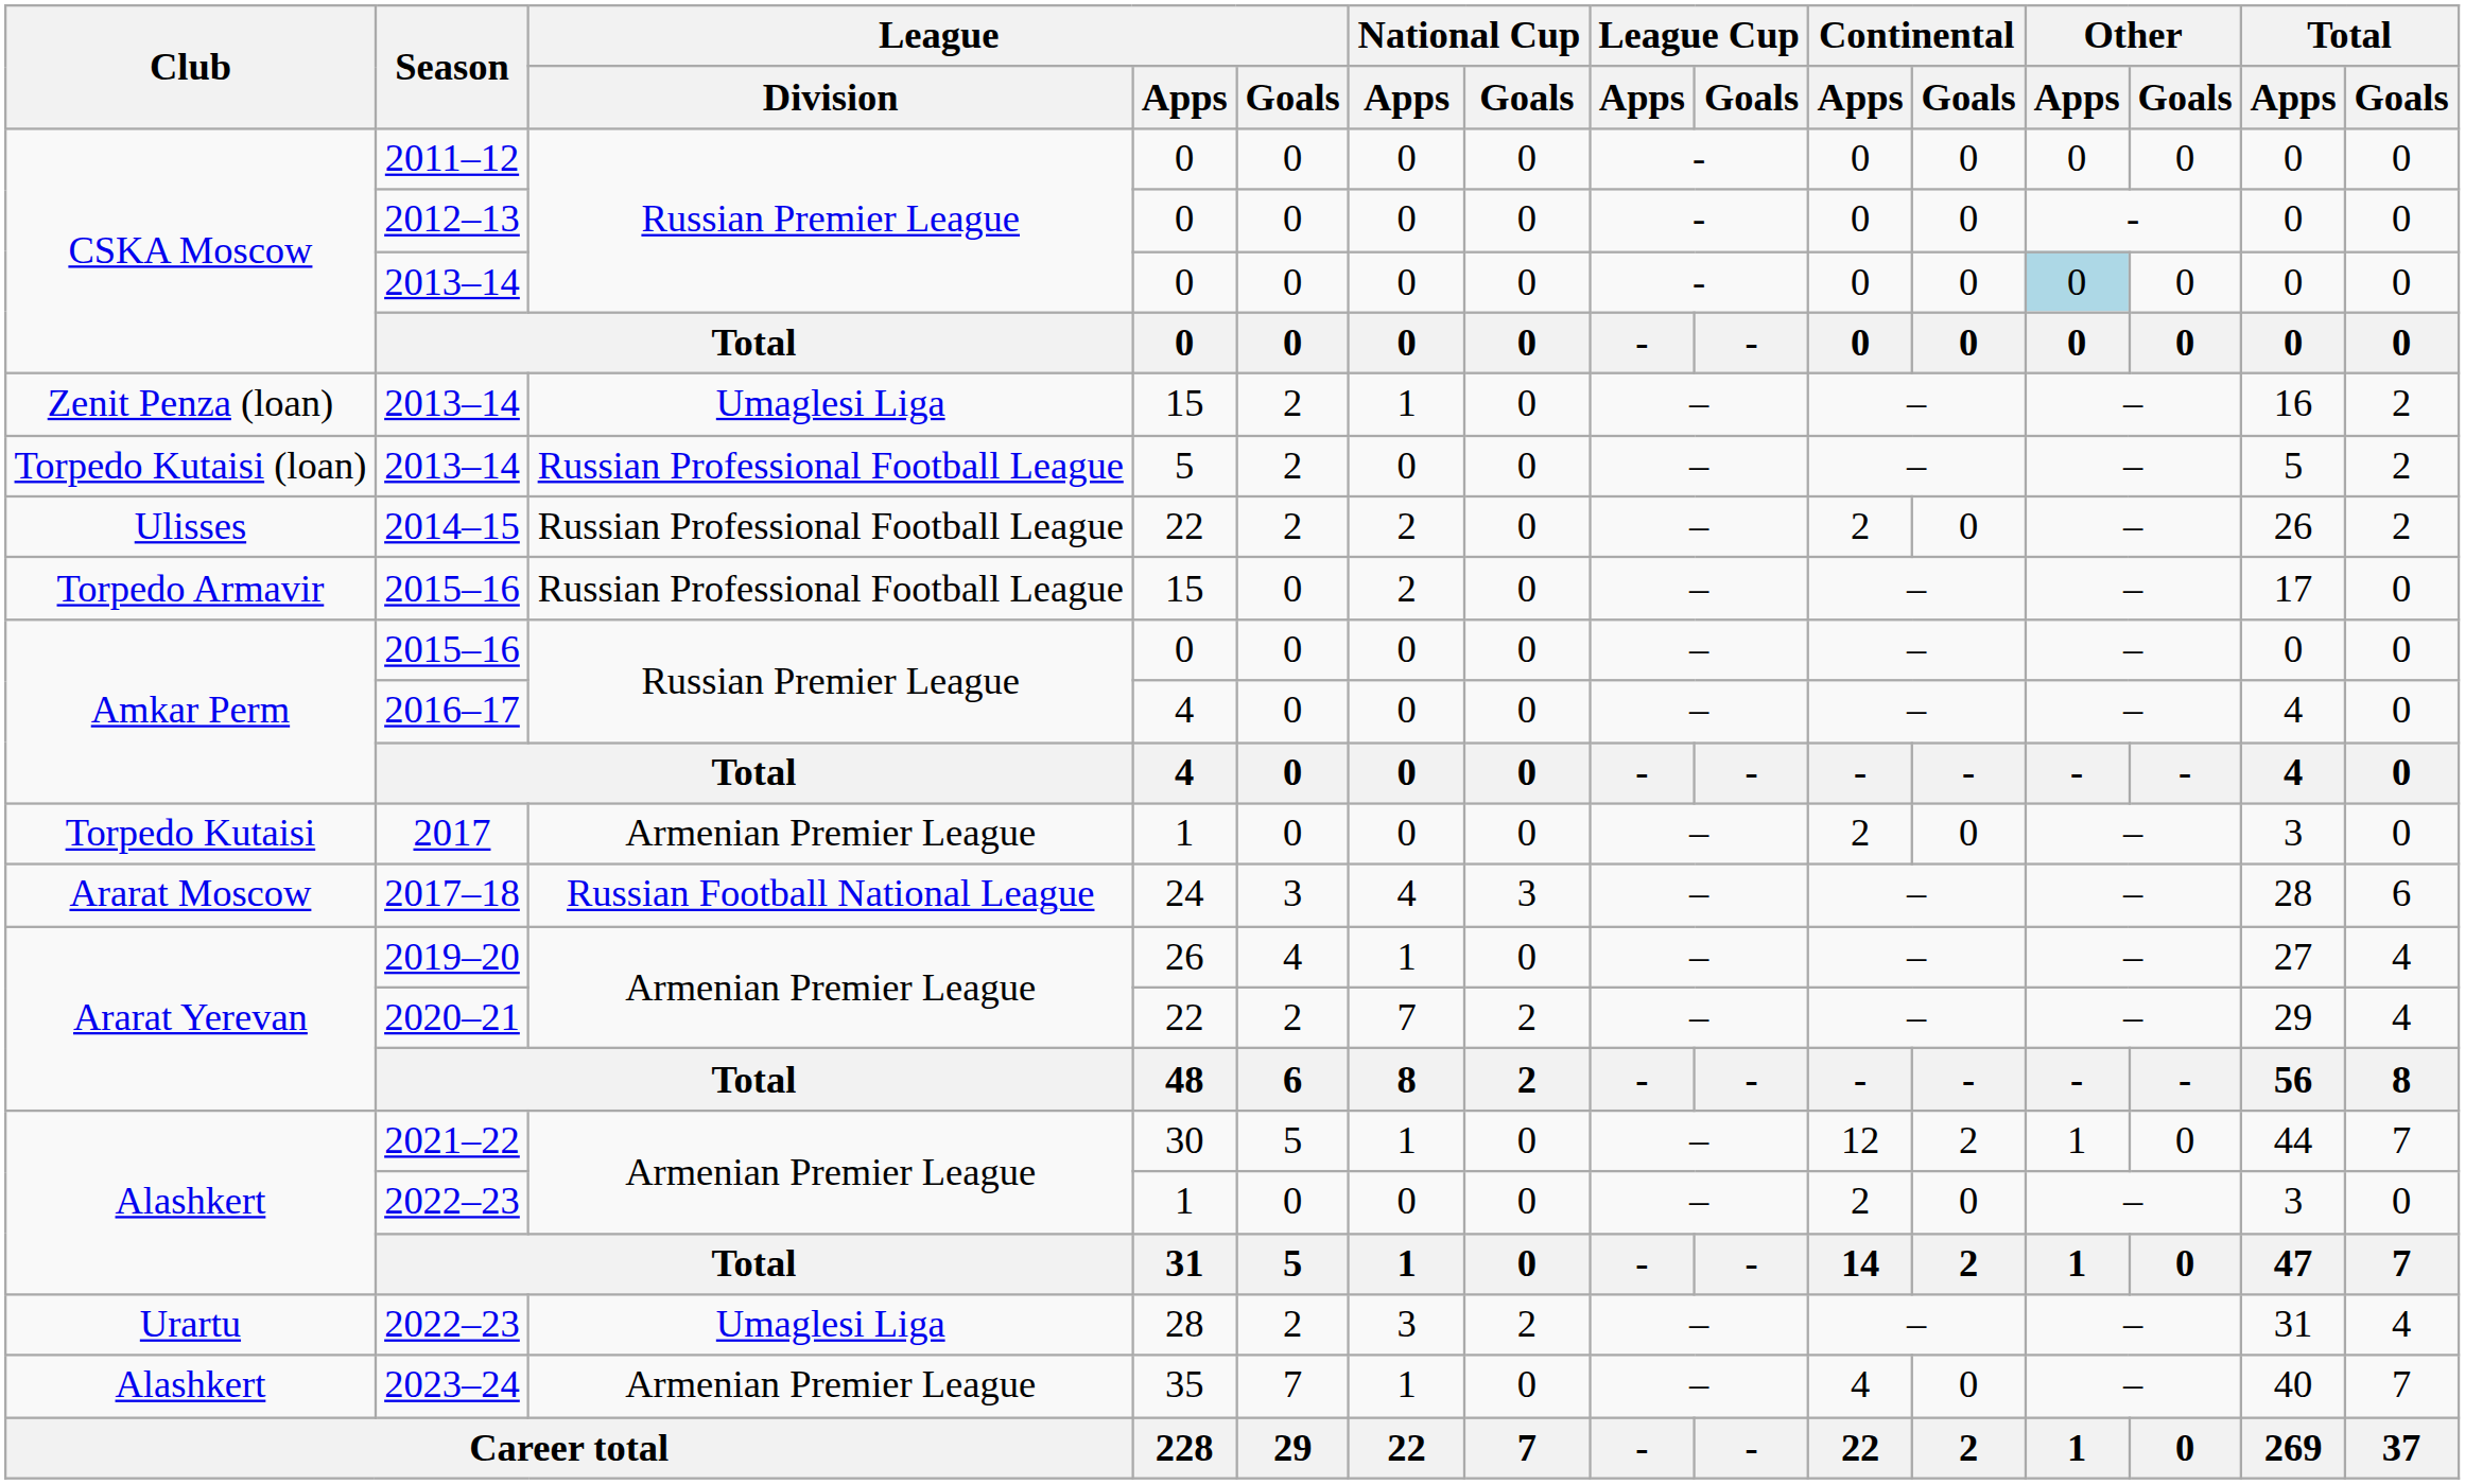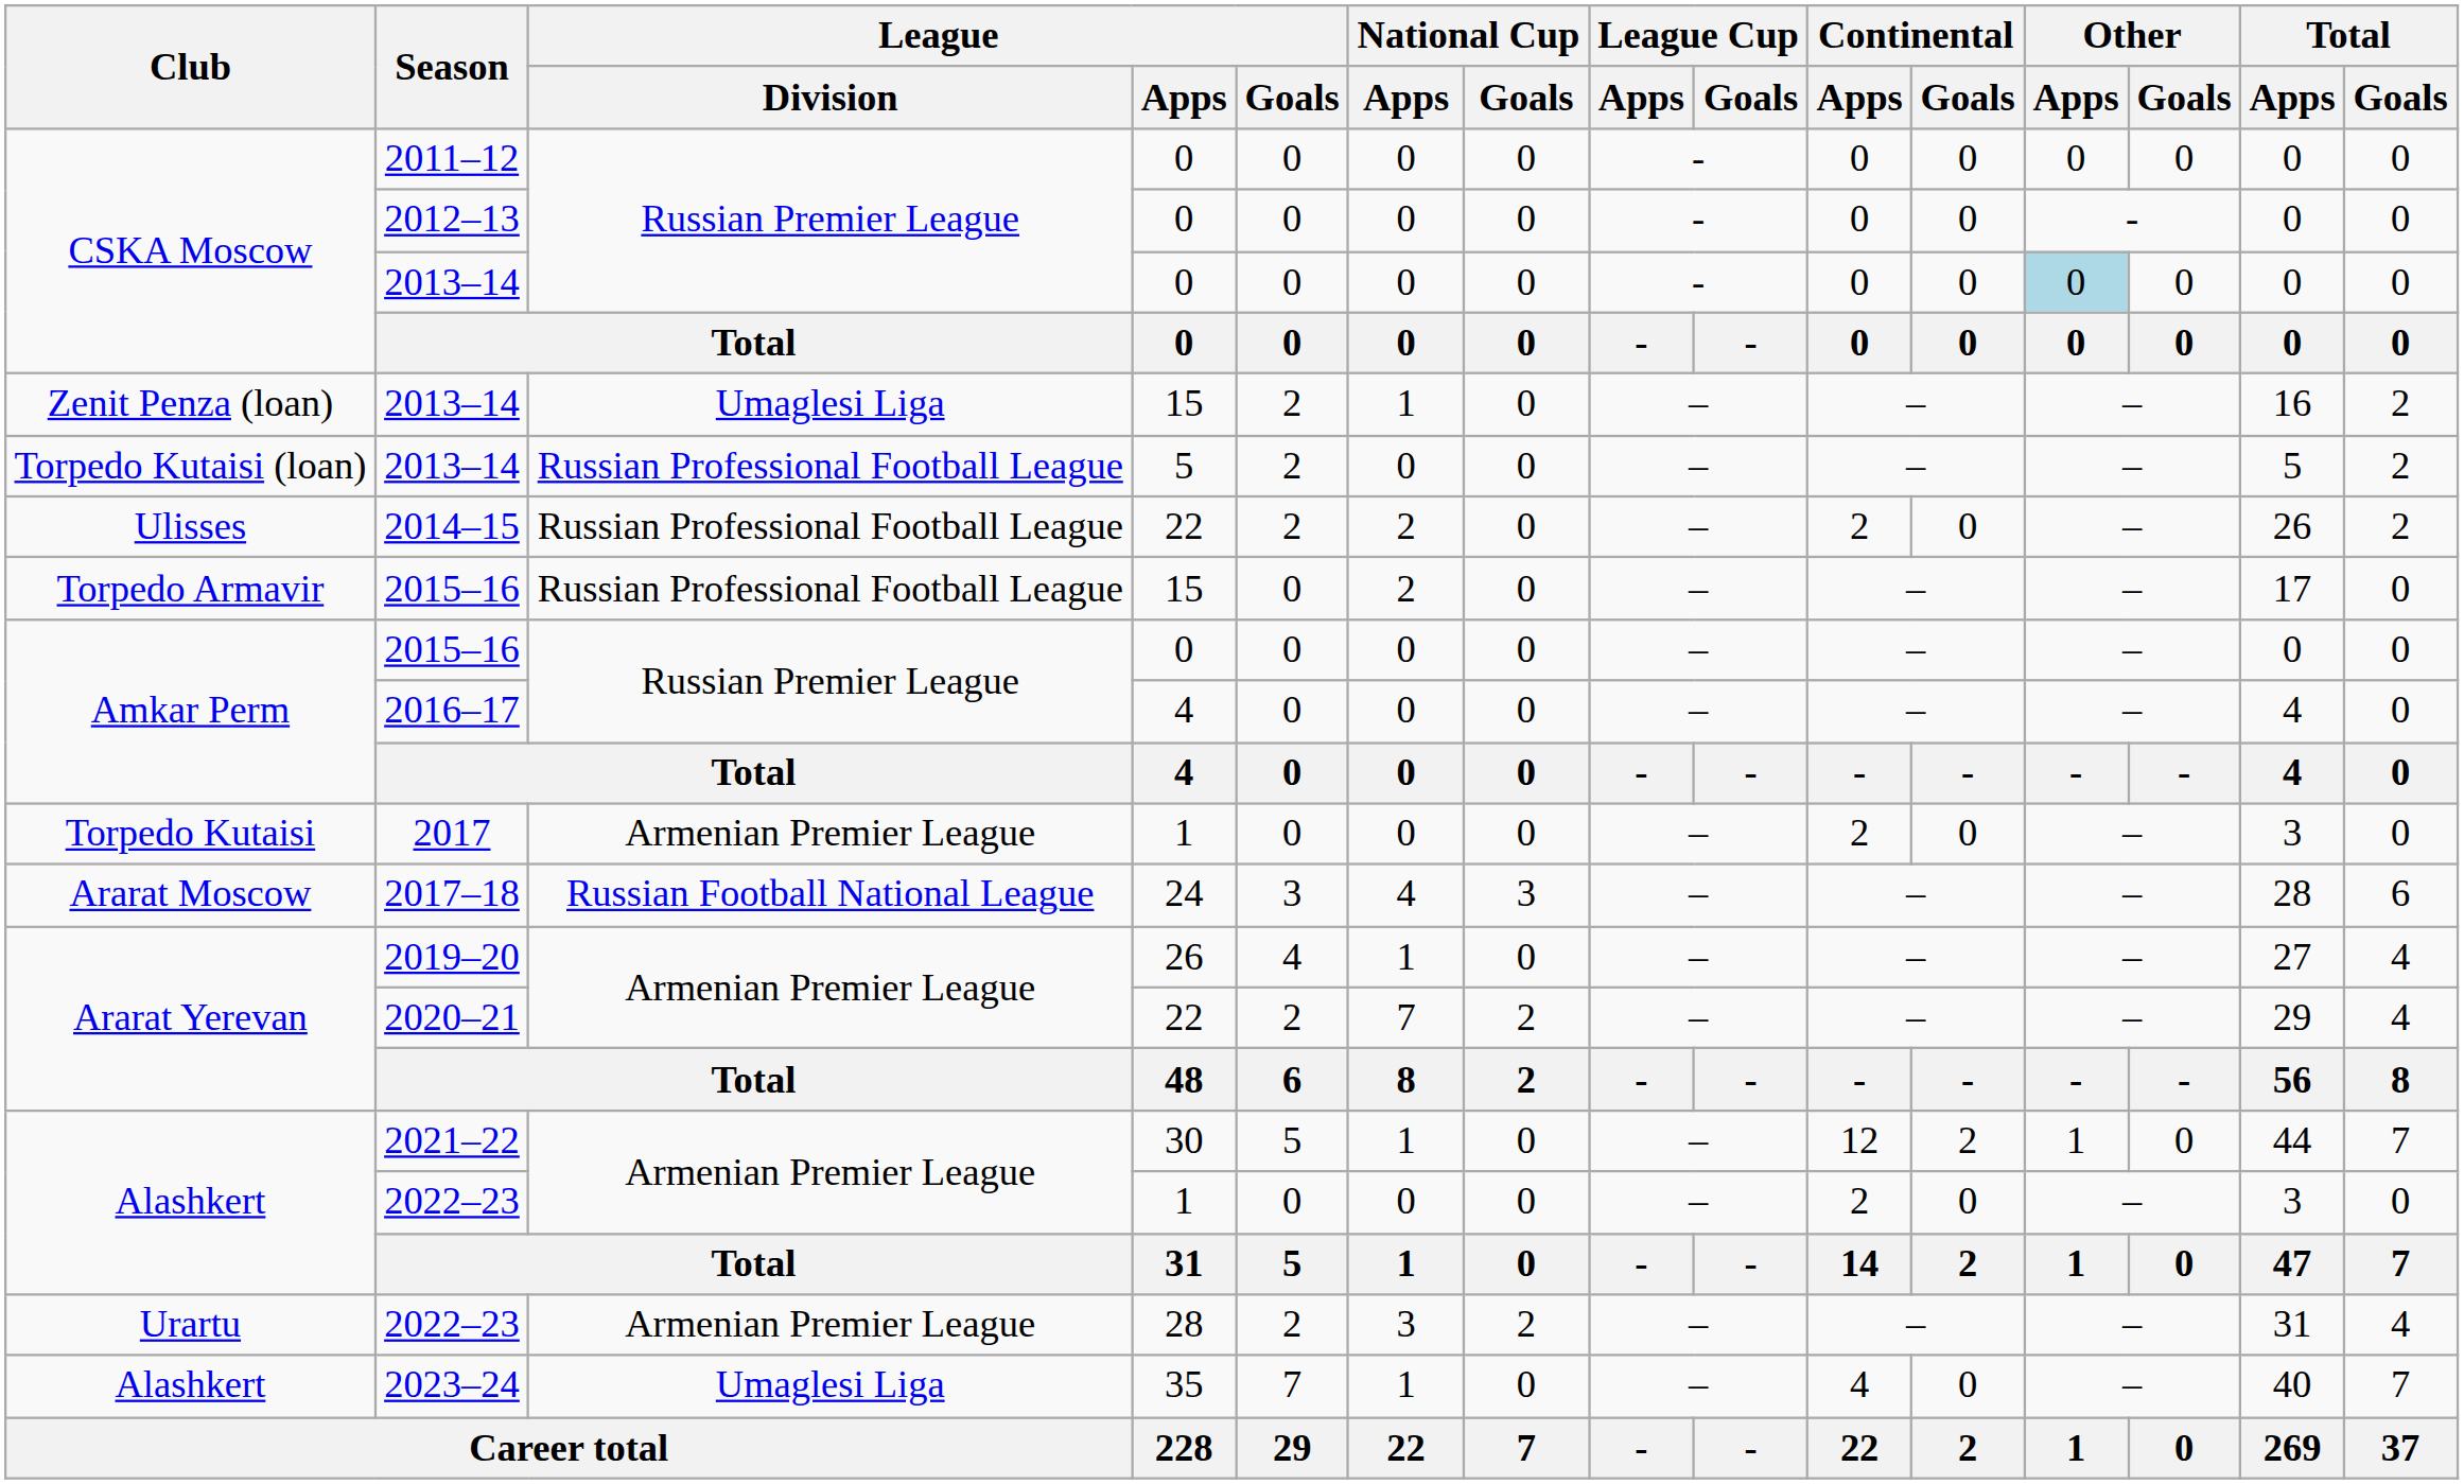Urartu / 2022–23 | League / Division: Umaglesi Liga -> Armenian Premier League
2023–24 | League / Division: Armenian Premier League -> Umaglesi Liga
